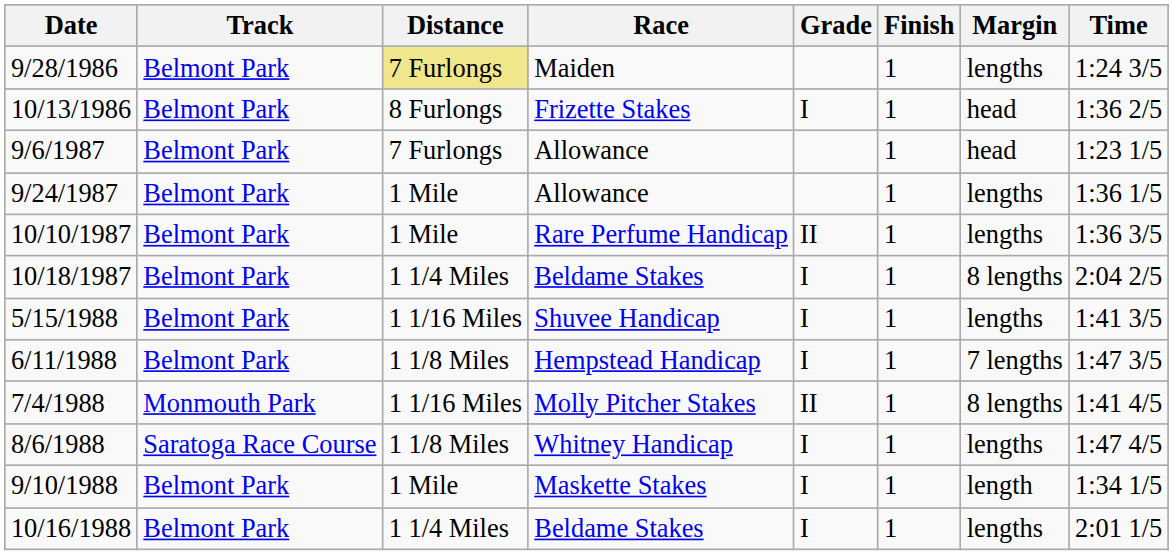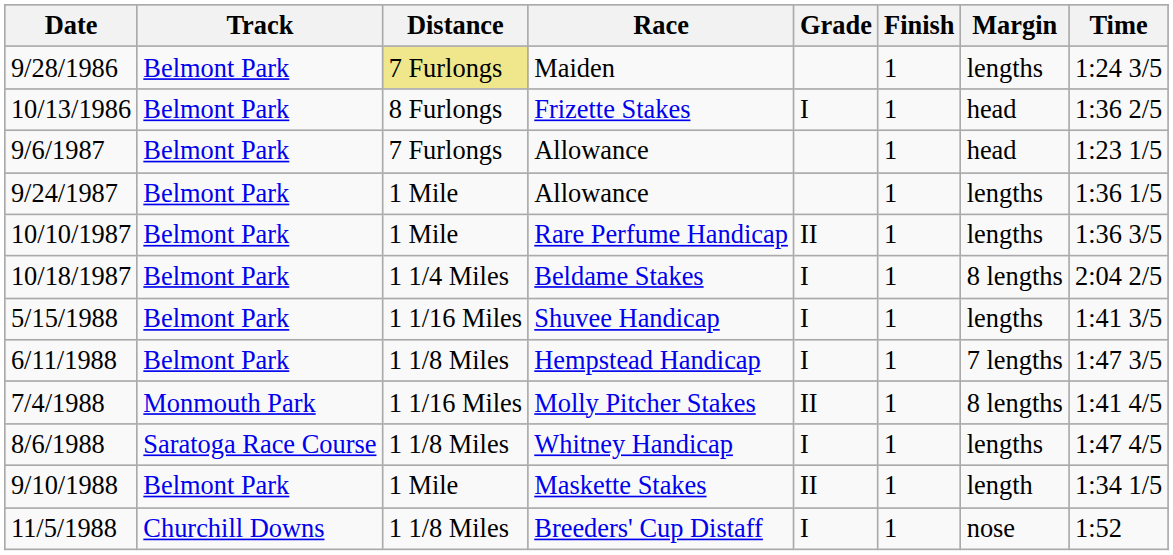9/10/1988 | Grade: I -> II
- row: 10/16/1988 | Belmont Park | 1 1/4 Miles | Beldame Stakes | I | 1 | lengths | 2:01 1/5
+ row: 11/5/1988 | Churchill Downs | 1 1/8 Miles | Breeders' Cup Distaff | I | 1 | nose | 1:52
